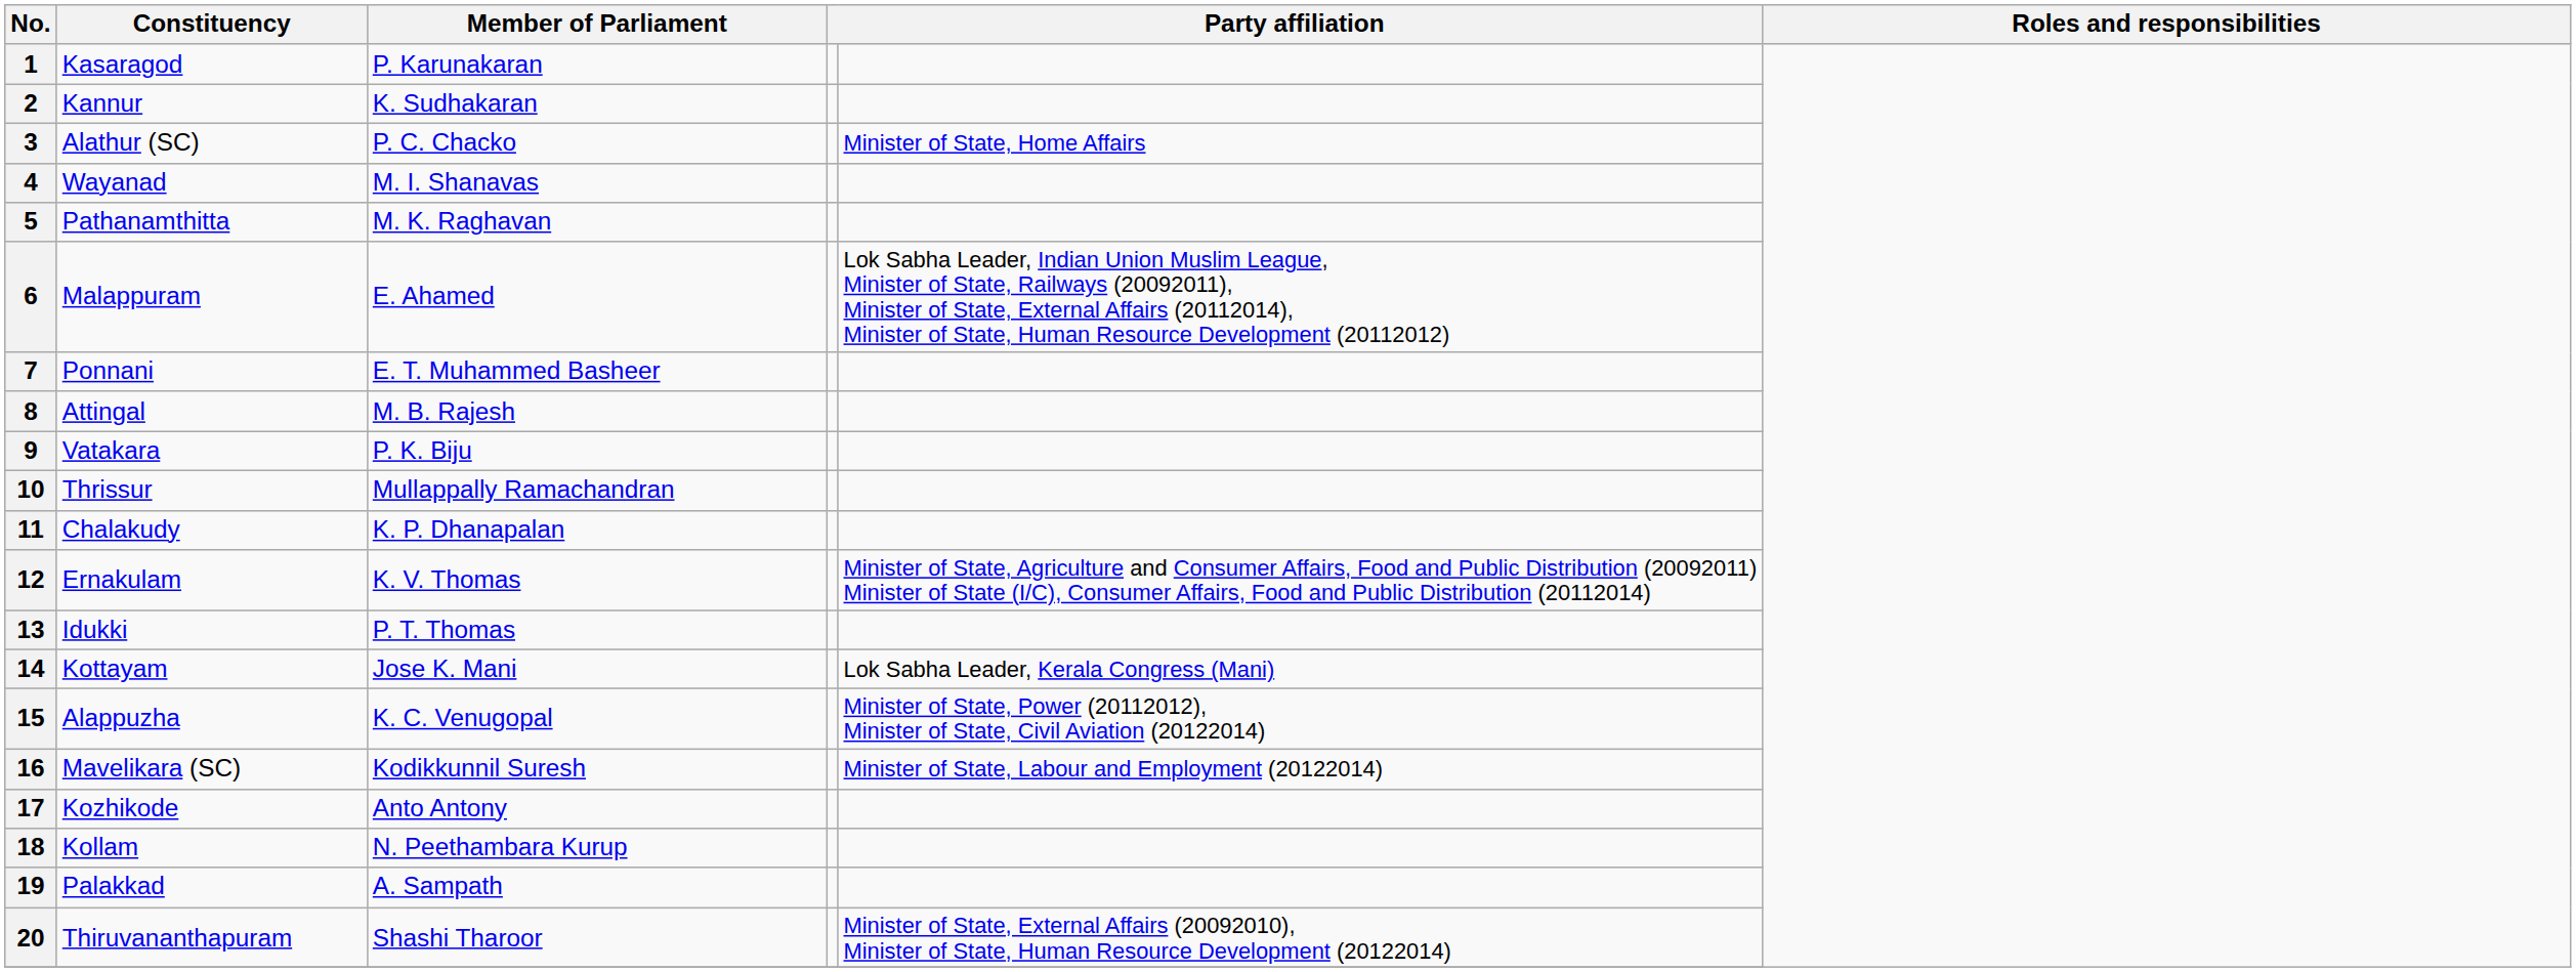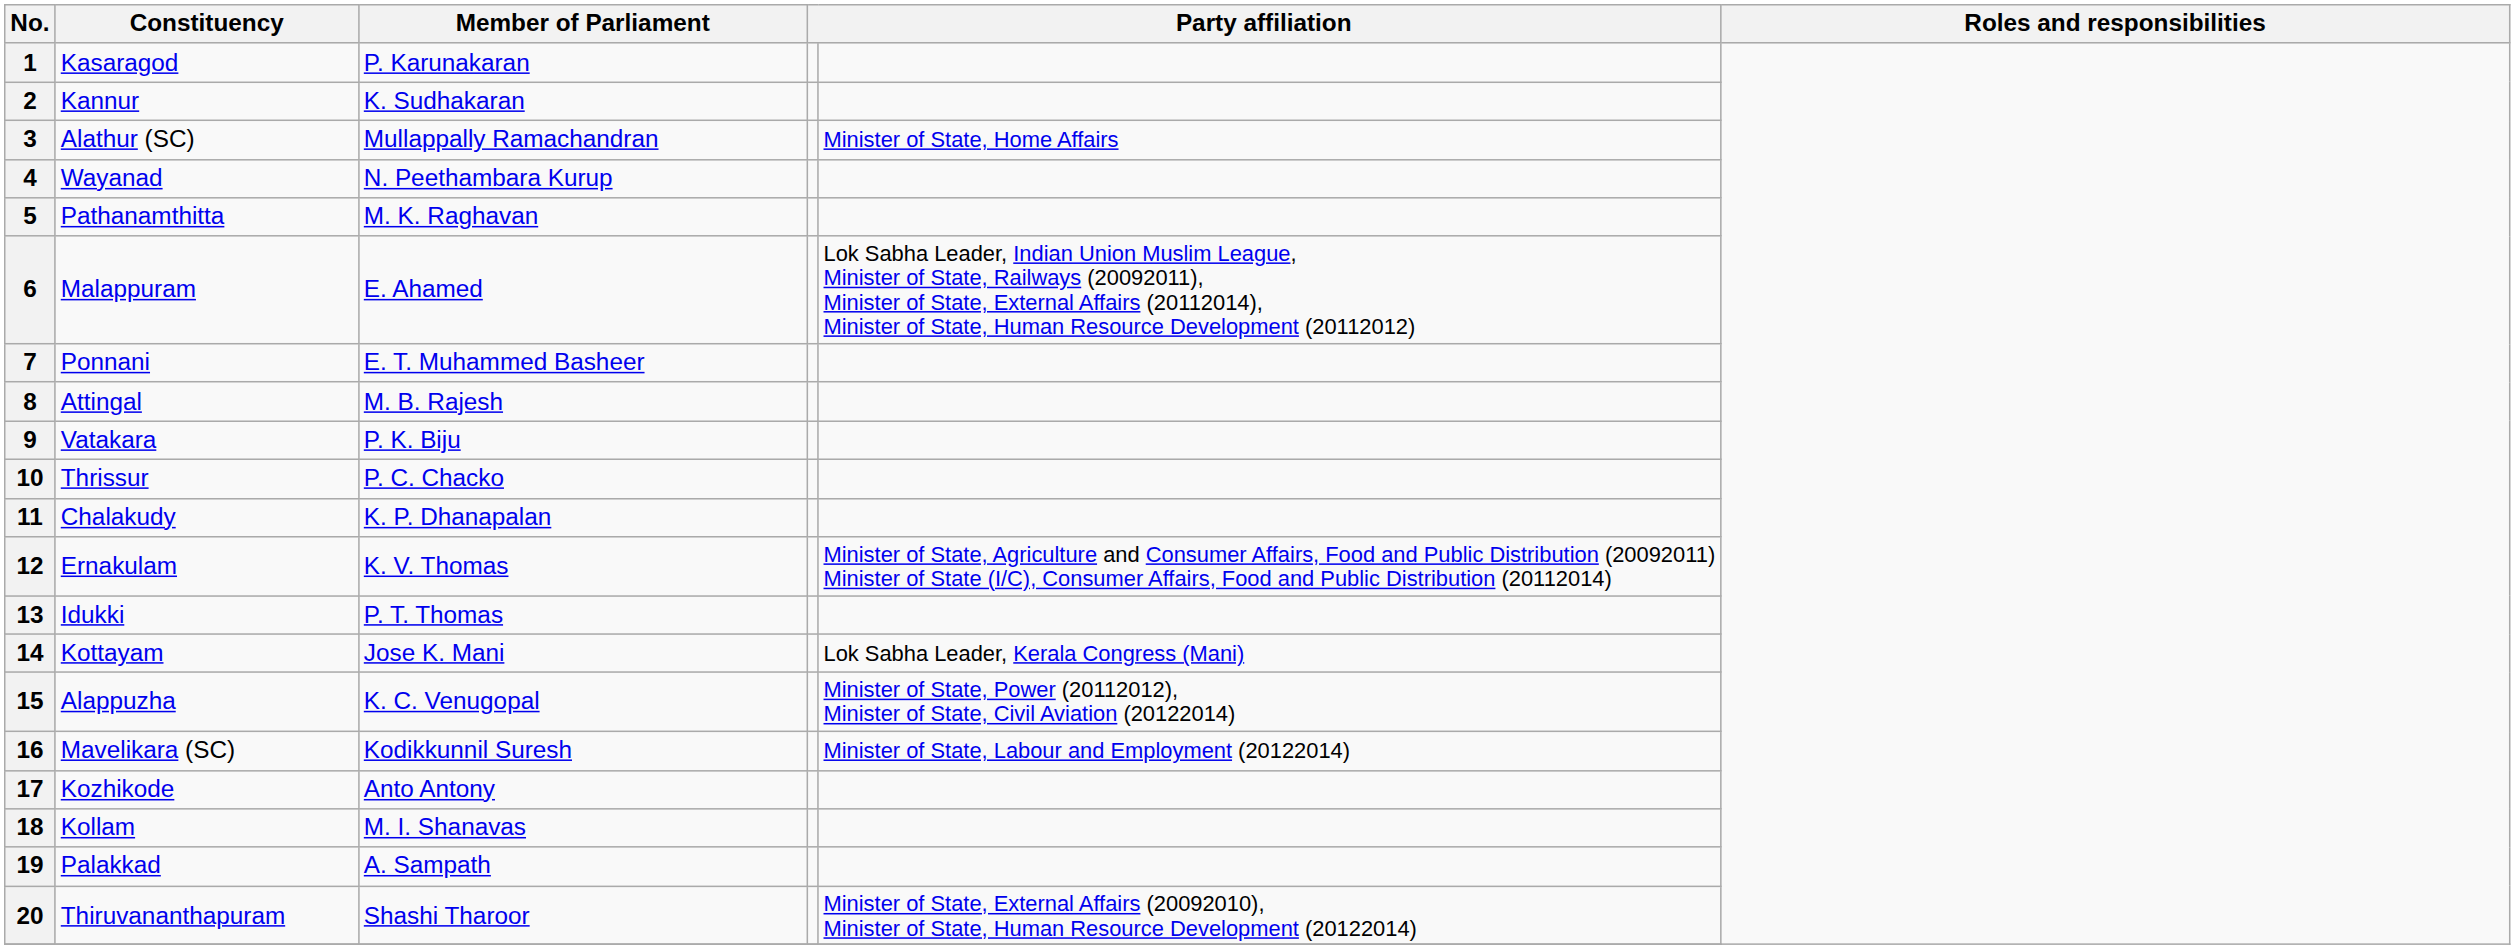3 | Member of Parliament: P. C. Chacko -> Mullappally Ramachandran
4 | Member of Parliament: M. I. Shanavas -> N. Peethambara Kurup
10 | Member of Parliament: Mullappally Ramachandran -> P. C. Chacko
18 | Member of Parliament: N. Peethambara Kurup -> M. I. Shanavas
